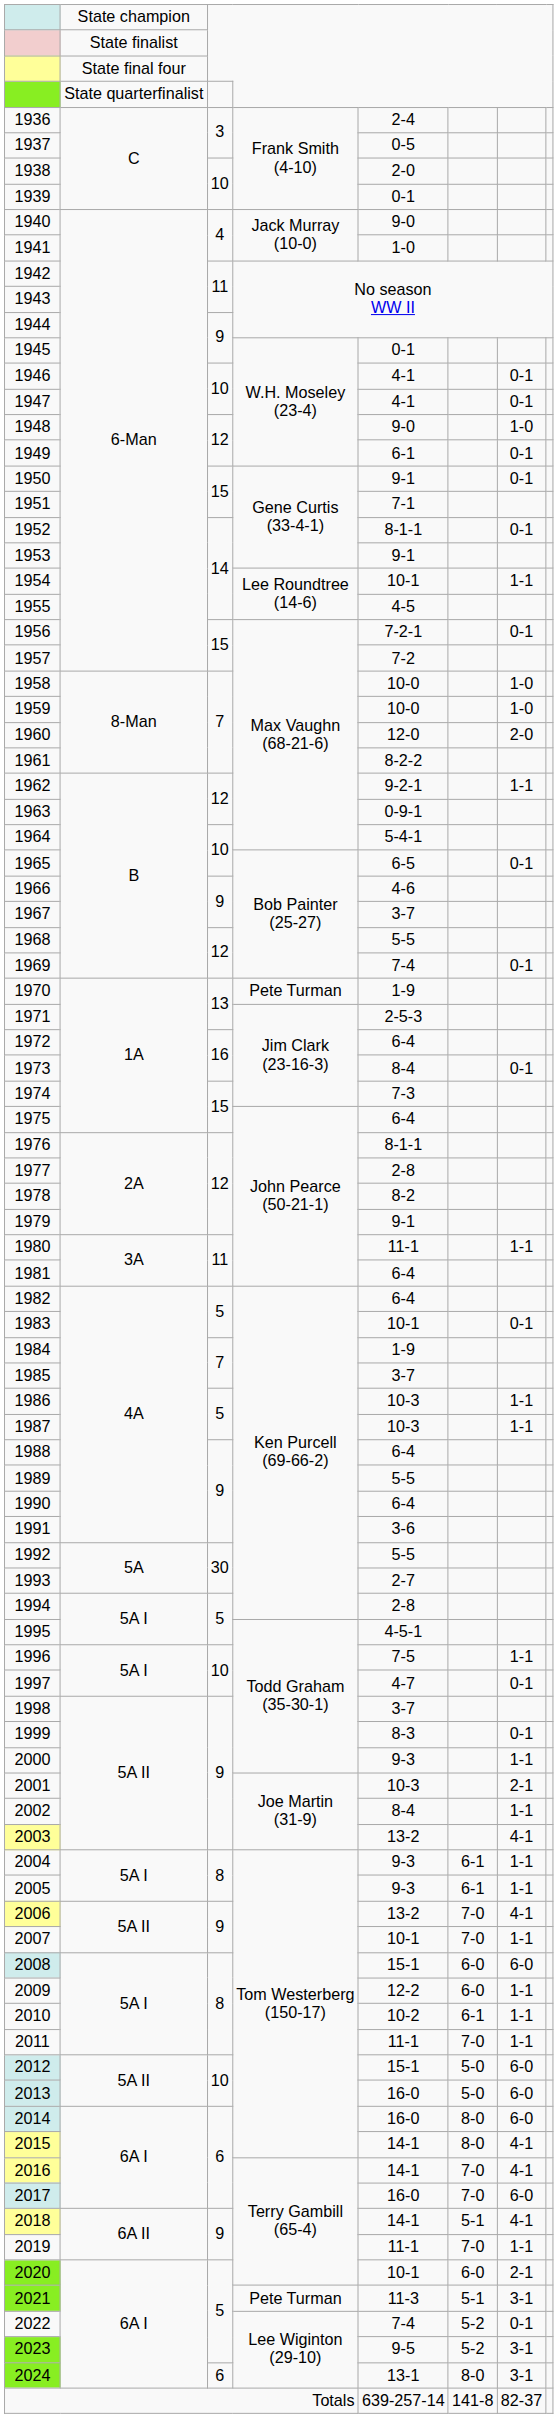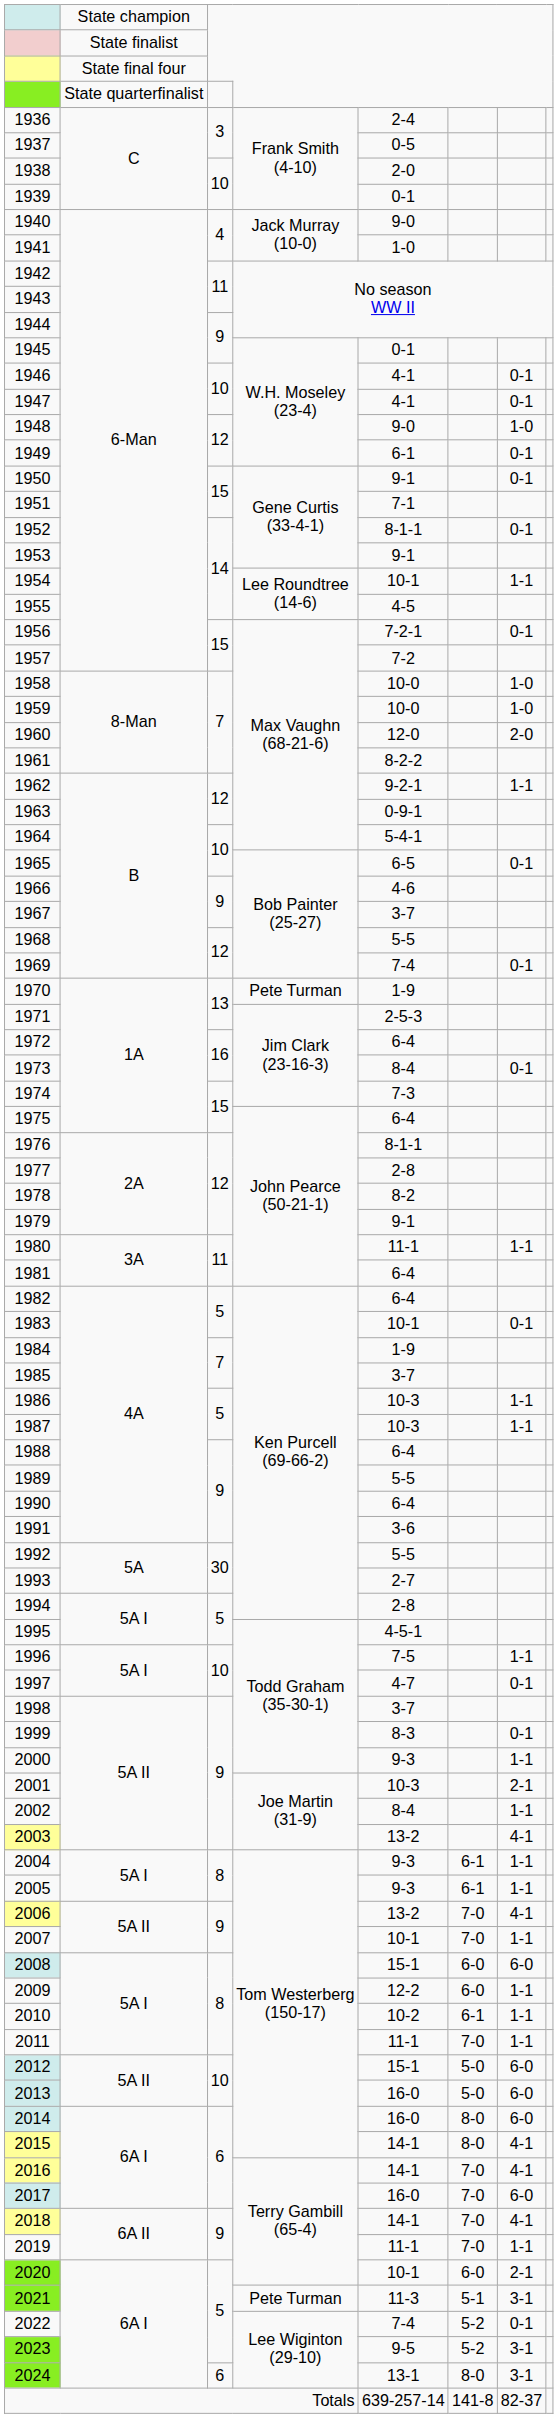2018 | column 6: 5-1 -> 7-0
